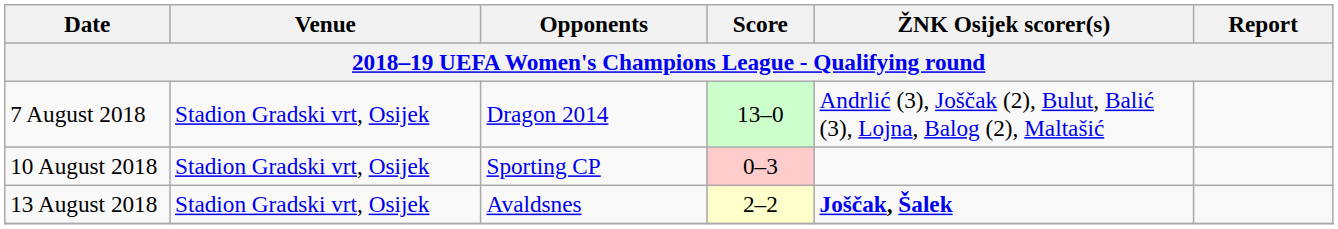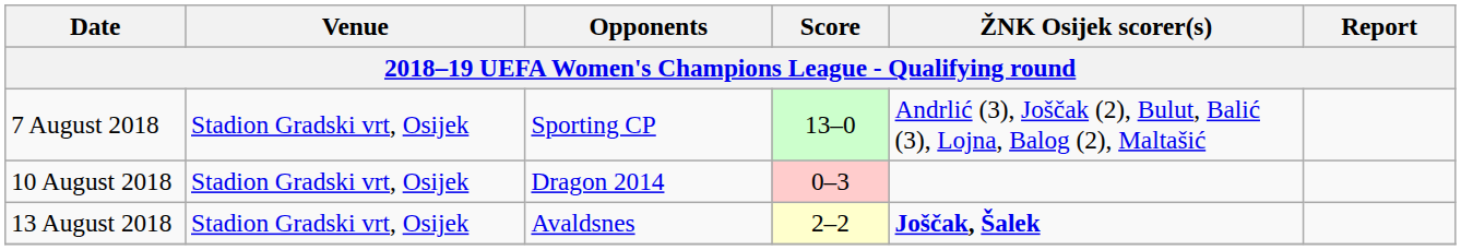7 August 2018 | Opponents: Dragon 2014 -> Sporting CP
10 August 2018 | Opponents: Sporting CP -> Dragon 2014
